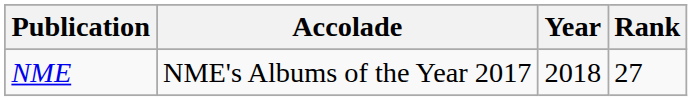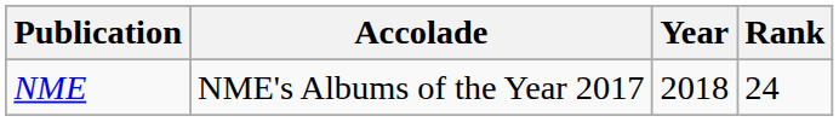NME | Rank: 27 -> 24
